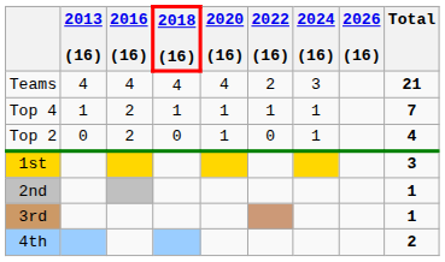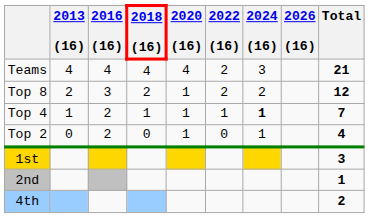+ row: Top 8 | 2 | 3 | 2 | 1 | 2 | 2 | 12
Top 4 | 2024 (16): normal -> bold
- row: 3rd | 1
